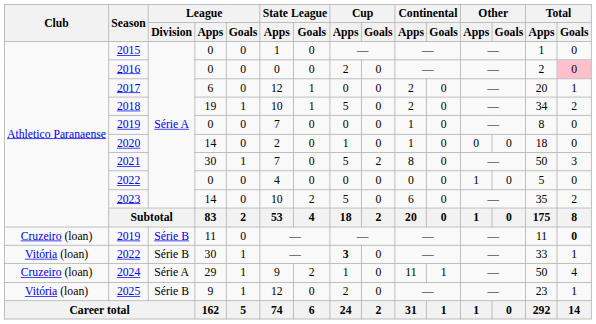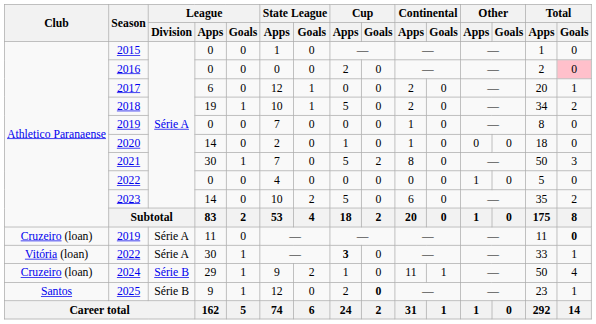2019 / 11 | League / Division: Série B -> Série A
2022 / 30 | League / Division: Série B -> Série A
2024 | League / Division: Série A -> Série B
2025 | Club: Vitória (loan) -> Santos
2025 | Cup / Goals: normal -> bold
